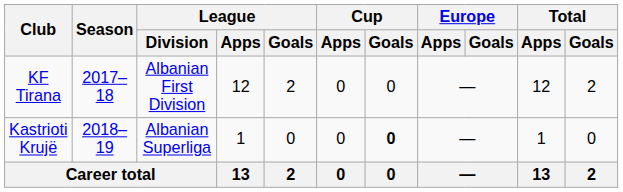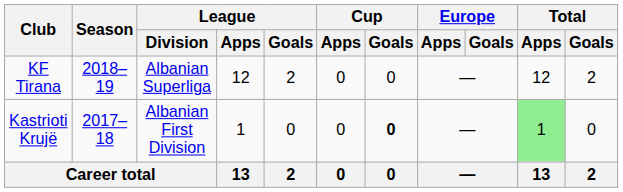KF Tirana | Season: 2017–18 -> 2018–19
KF Tirana | League / Division: Albanian First Division -> Albanian Superliga
Kastrioti Krujë | Season: 2018–19 -> 2017–18
Kastrioti Krujë | League / Division: Albanian Superliga -> Albanian First Division
Kastrioti Krujë | Total / Apps: no background -> lightgreen background
